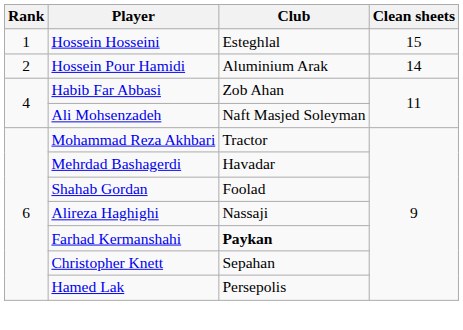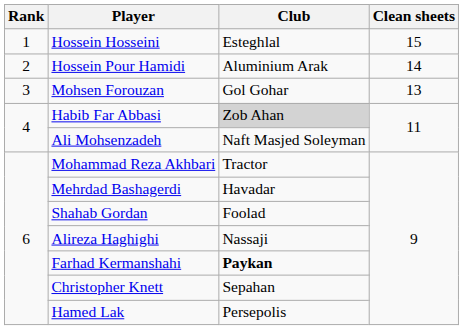+ row: 3 | Mohsen Forouzan | Gol Gohar | 13
Habib Far Abbasi | Club: no background -> lightgrey background
